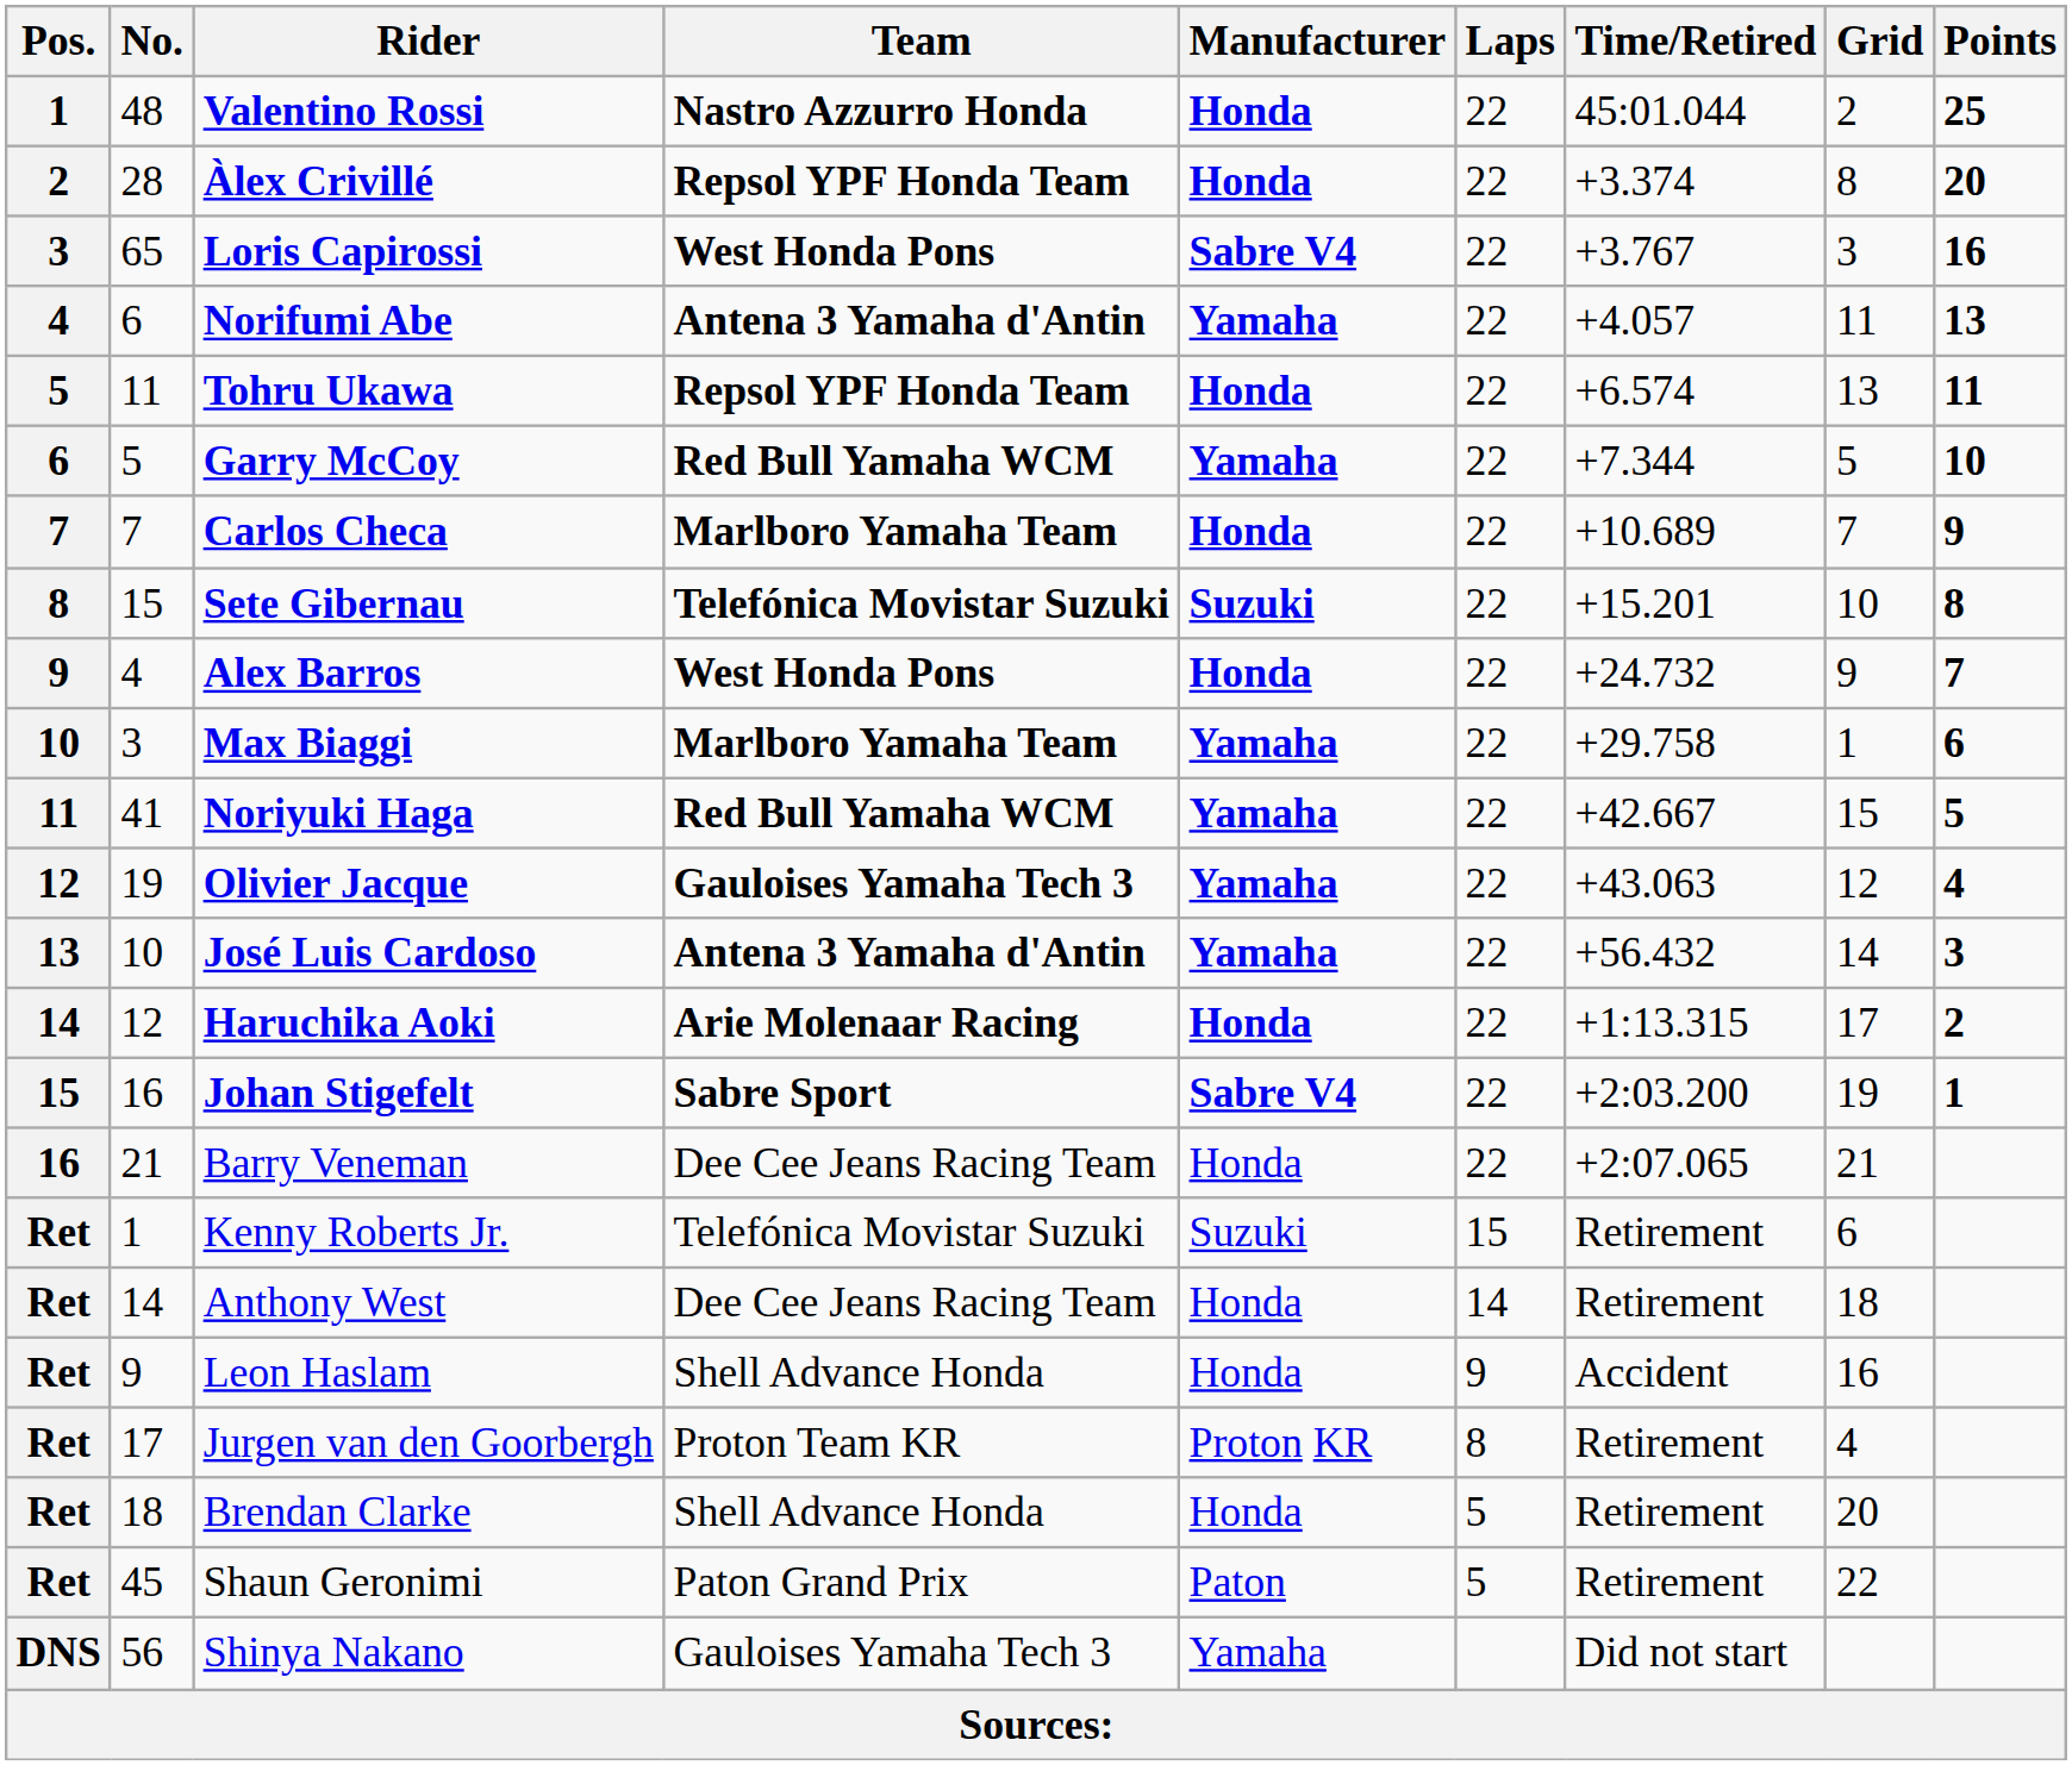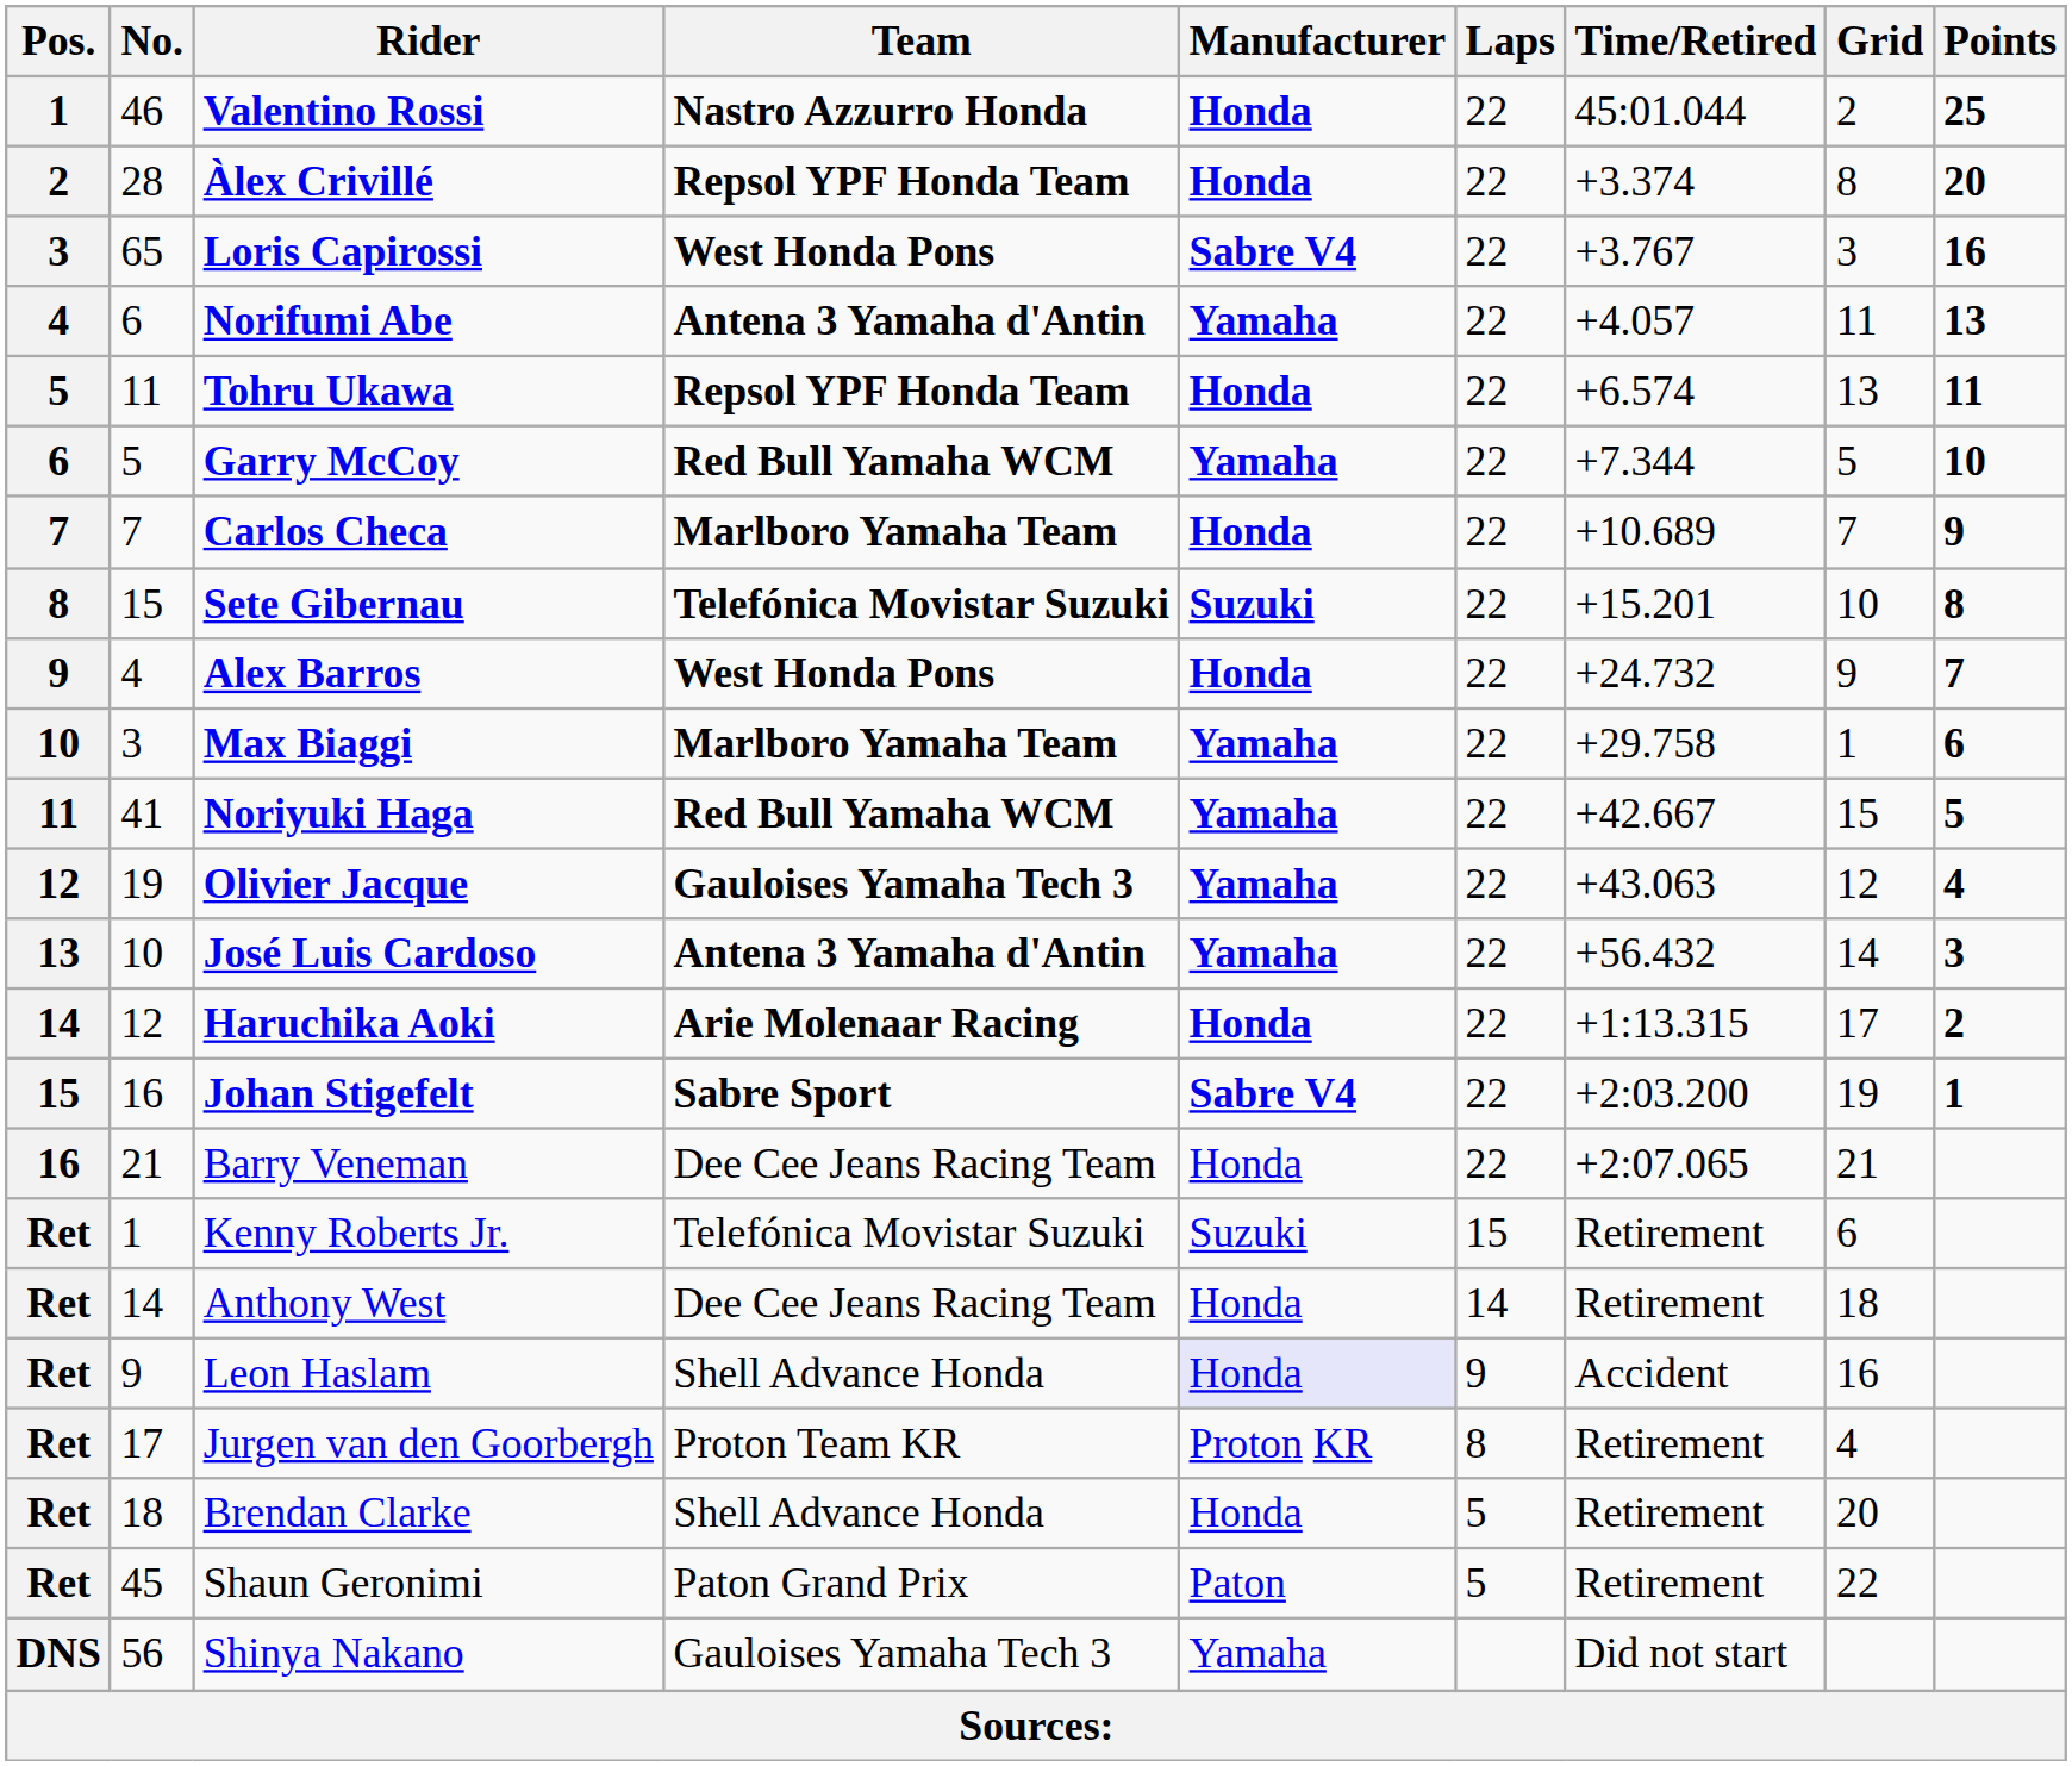Valentino Rossi | No.: 48 -> 46
Leon Haslam | Manufacturer: no background -> lavender background
